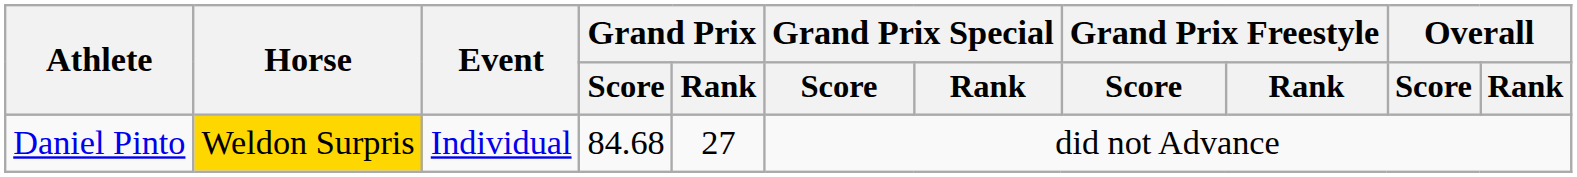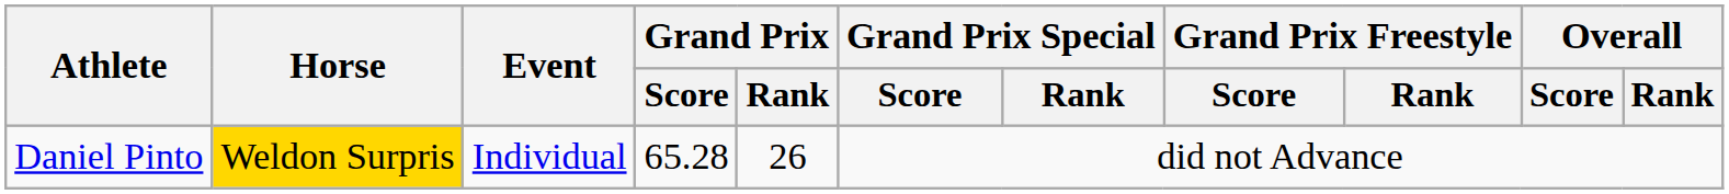Daniel Pinto | Grand Prix / Score: 84.68 -> 65.28
Daniel Pinto | Grand Prix / Rank: 27 -> 26
